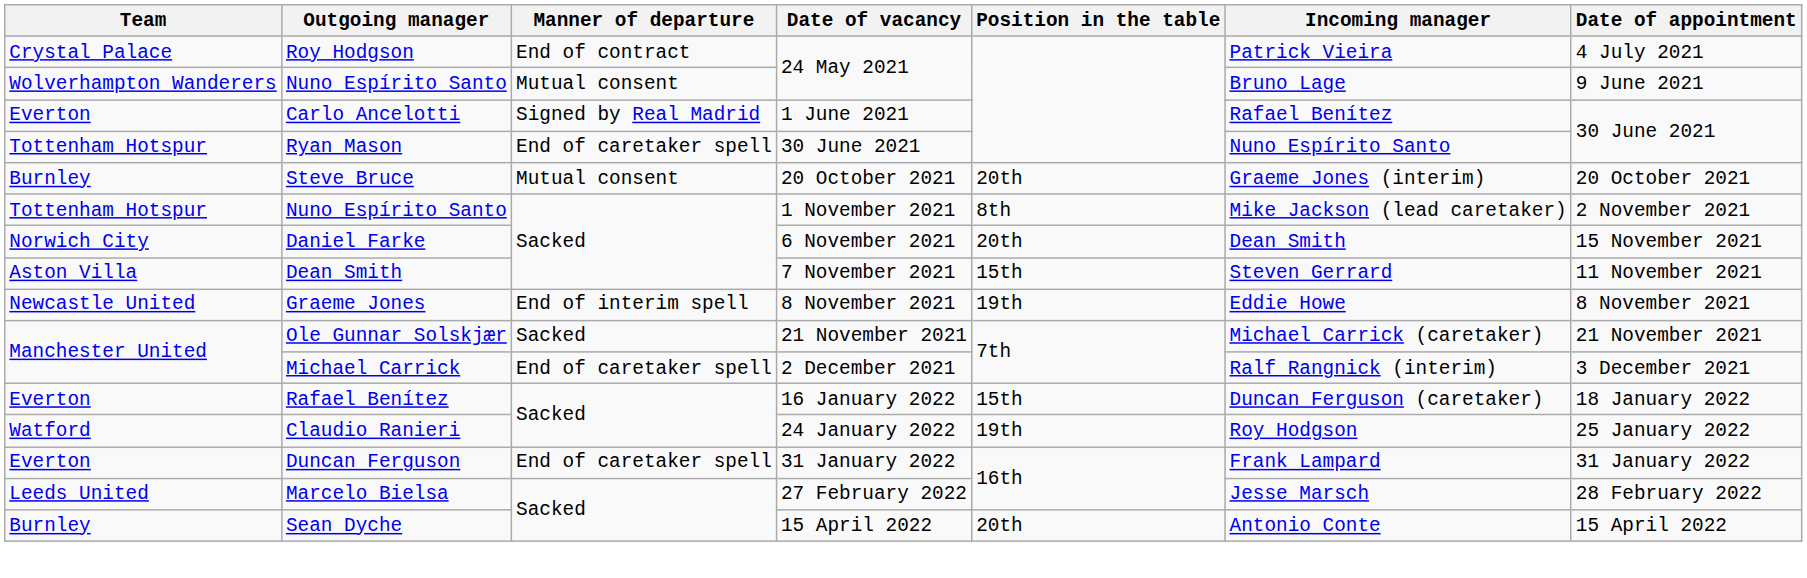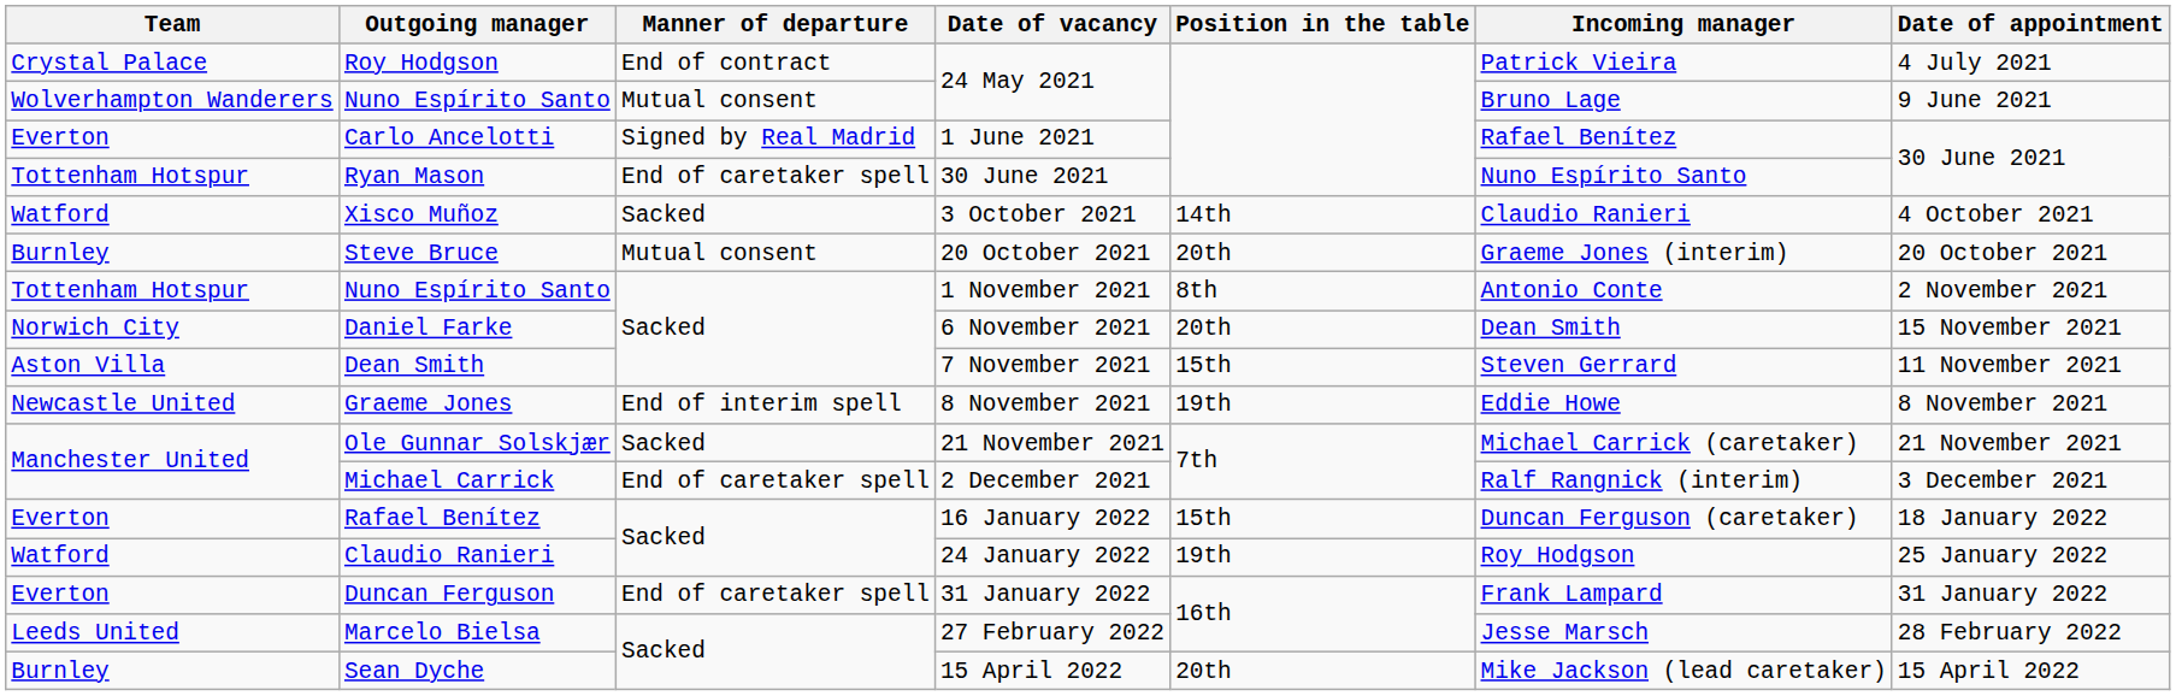+ row: Watford | Xisco Muñoz | Sacked | 3 October 2021 | 14th | Claudio Ranieri | 4 October 2021
Nuno Espírito Santo / 1 November 2021 | Incoming manager: Mike Jackson (lead caretaker) -> Antonio Conte
Sean Dyche | Incoming manager: Antonio Conte -> Mike Jackson (lead caretaker)
